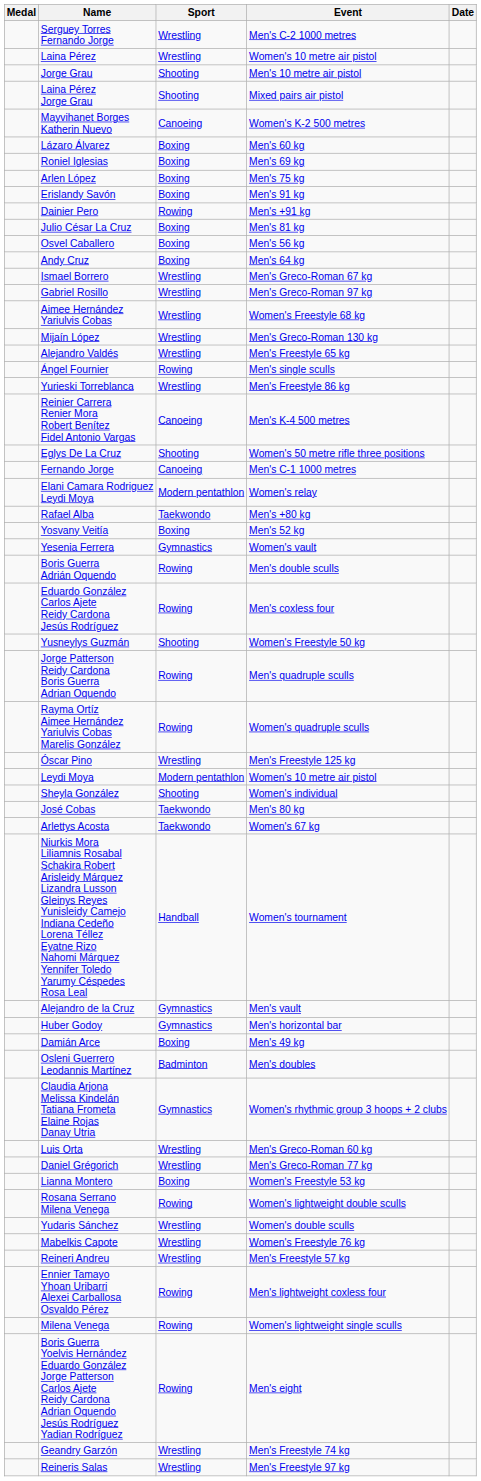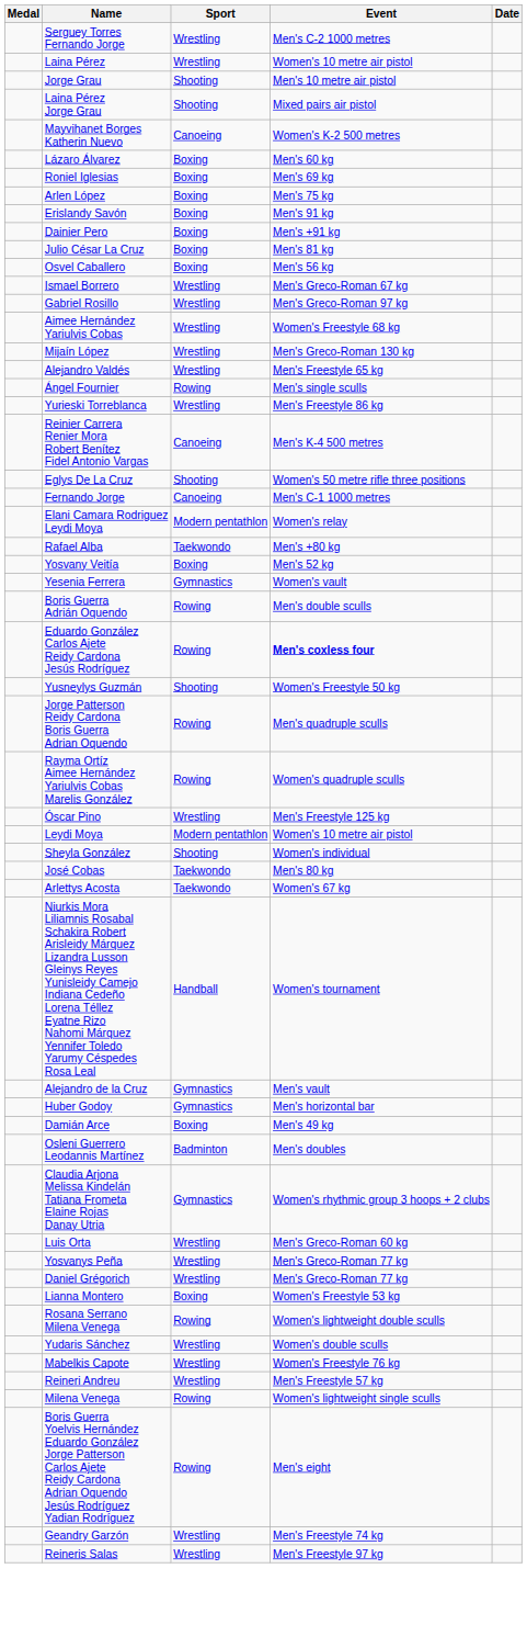Dainier Pero | Sport: Rowing -> Boxing
- row: Andy Cruz | Boxing | Men's 64 kg
Eduardo González Carlos Ajete Reidy Cardona Jesús Rodríguez | Event: normal -> bold
+ row: Yosvanys Peña | Wrestling | Men's Greco-Roman 77 kg
- row: Ennier Tamayo Yhoan Uribarri Alexei Carballosa Osvaldo Pérez | Rowing | Men's lightweight coxless four
